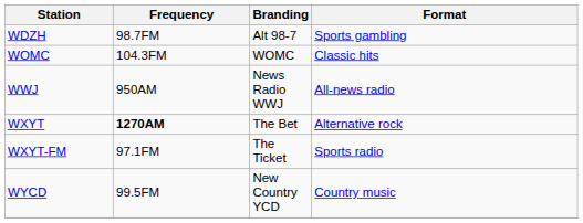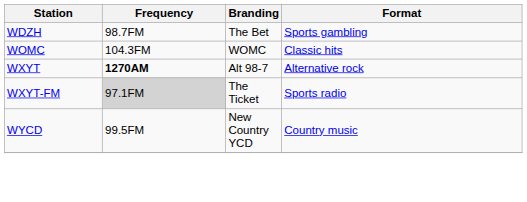WDZH | Branding: Alt 98-7 -> The Bet
- row: WWJ | 950AM | News Radio WWJ | All-news radio
WXYT | Branding: The Bet -> Alt 98-7
WXYT-FM | Frequency: no background -> lightgrey background
